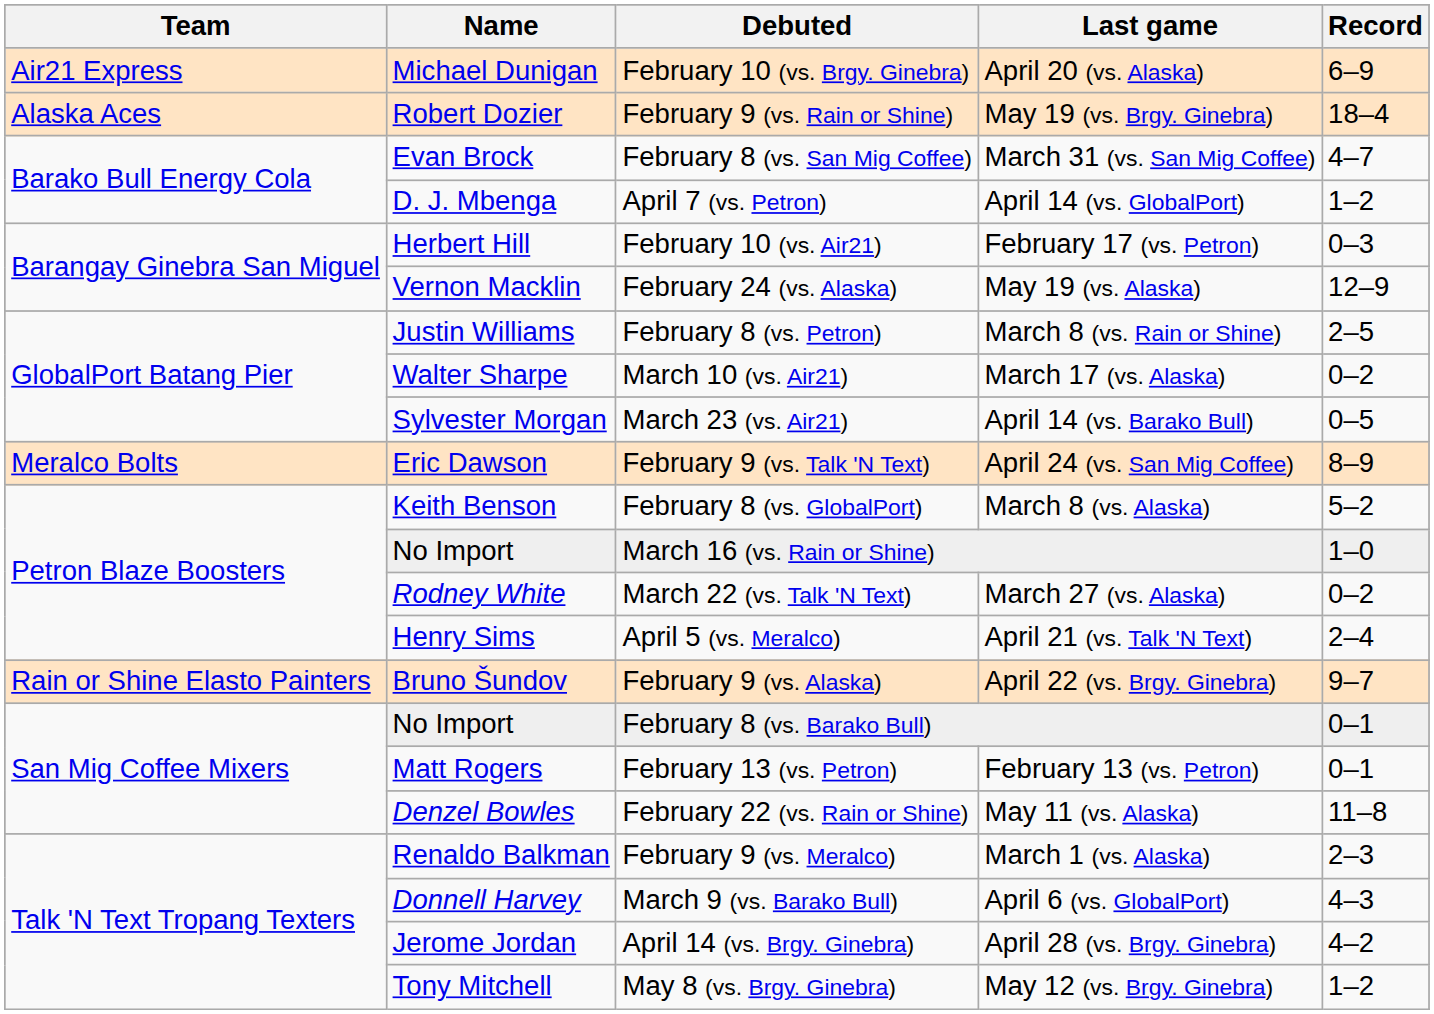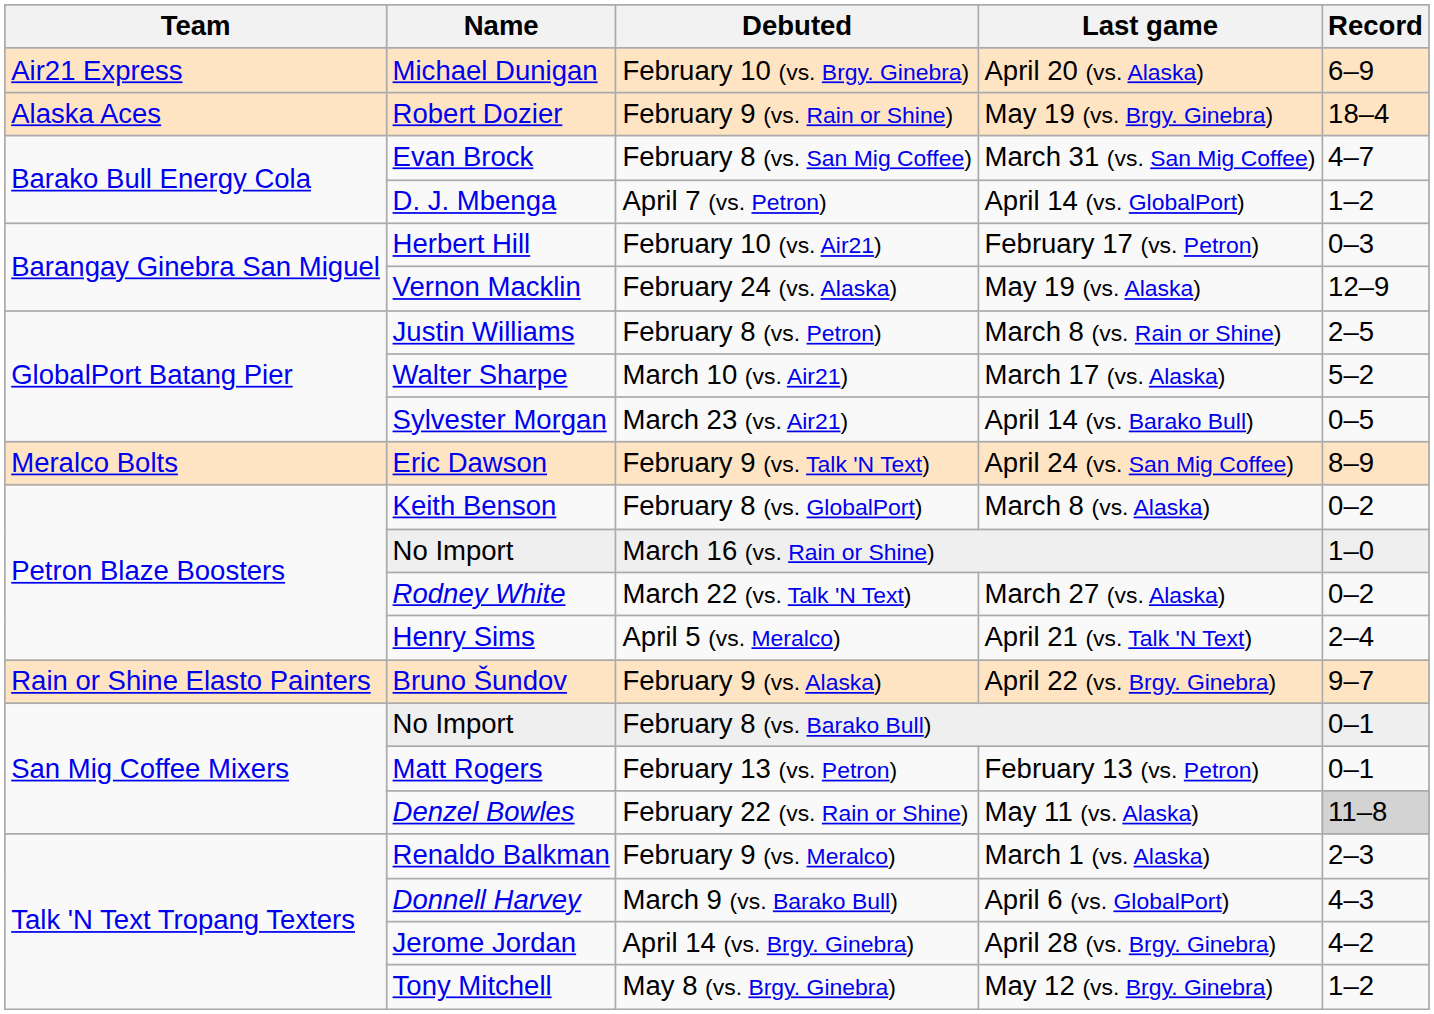March 10 (vs. Air21) | Record: 0–2 -> 5–2
February 8 (vs. GlobalPort) | Record: 5–2 -> 0–2
February 22 (vs. Rain or Shine) | Record: no background -> lightgrey background
